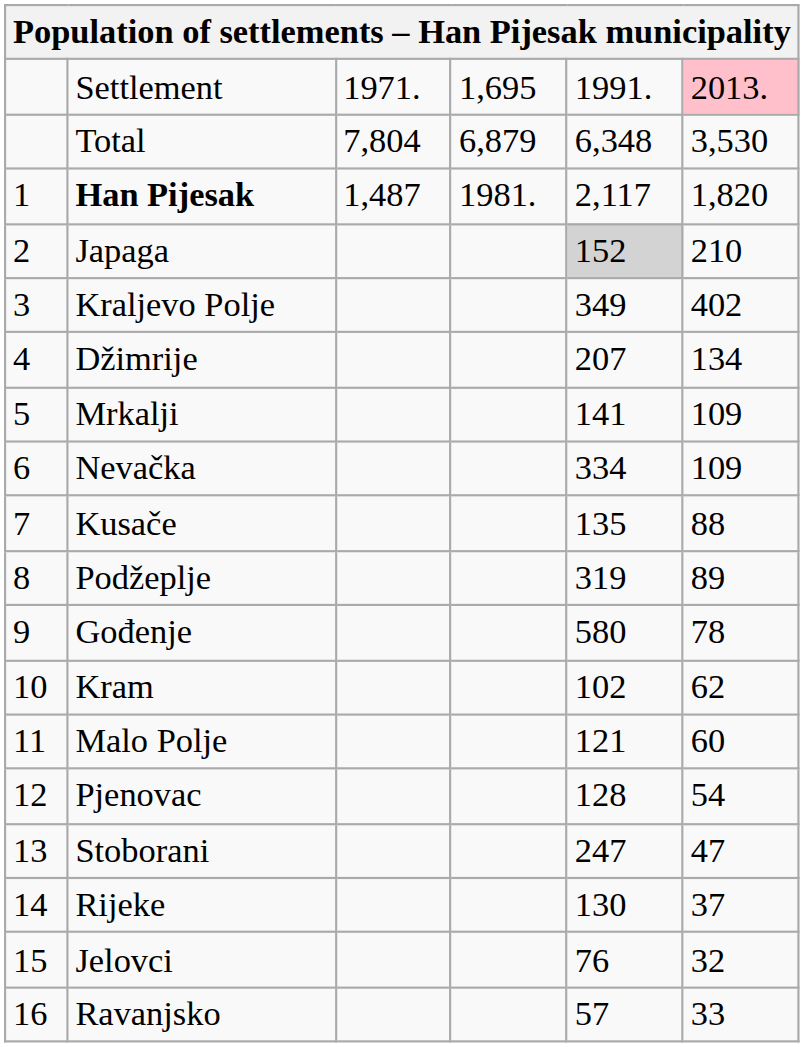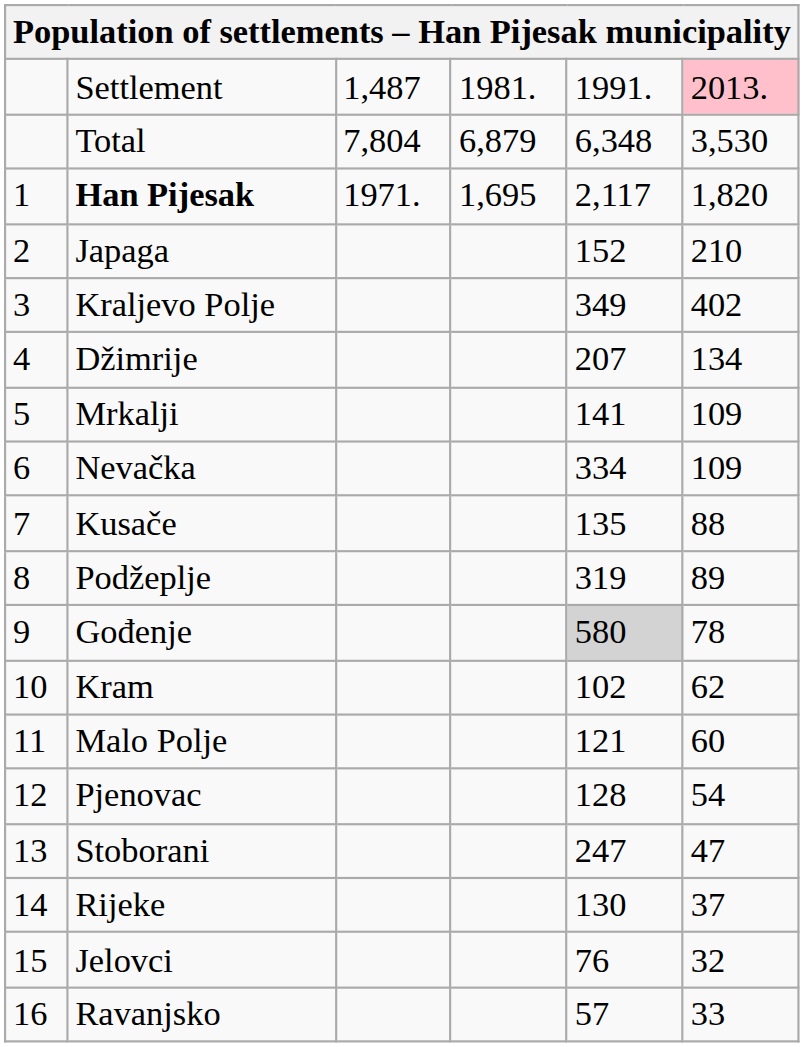Settlement | column 3: 1971. -> 1,487
Settlement | column 4: 1,695 -> 1981.
Han Pijesak | column 3: 1,487 -> 1971.
Han Pijesak | column 4: 1981. -> 1,695
Japaga | column 5: lightgrey background -> no background
Gođenje | column 5: no background -> lightgrey background
